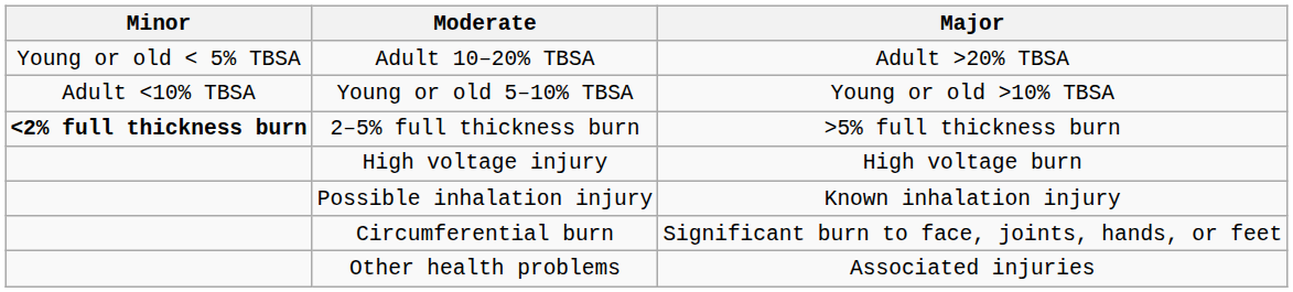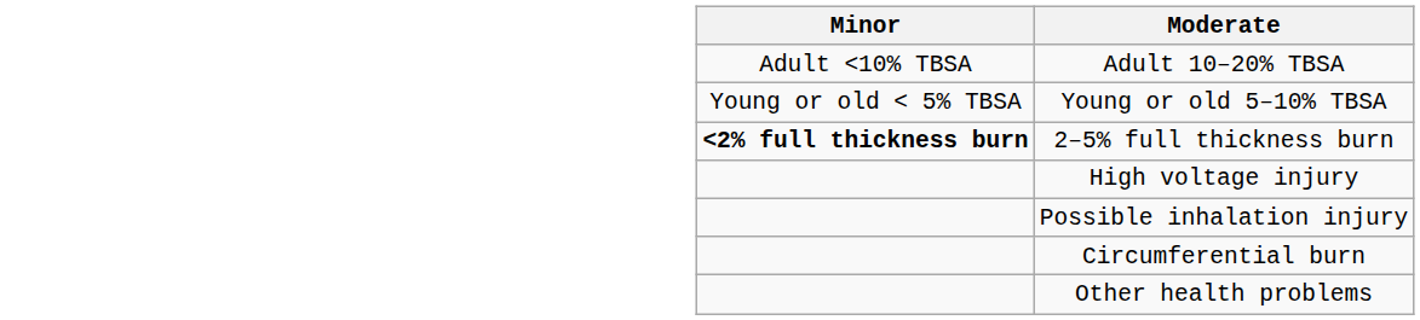- column: Major | Adult >20% TBSA | Young or old >10% TBSA | >5% full thickness burn | High voltage burn | Known inhalation injury | Significant burn to face, joints, hands, or feet | Associated injuries
Adult 10–20% TBSA | Minor: Young or old < 5% TBSA -> Adult <10% TBSA
Young or old 5–10% TBSA | Minor: Adult <10% TBSA -> Young or old < 5% TBSA
